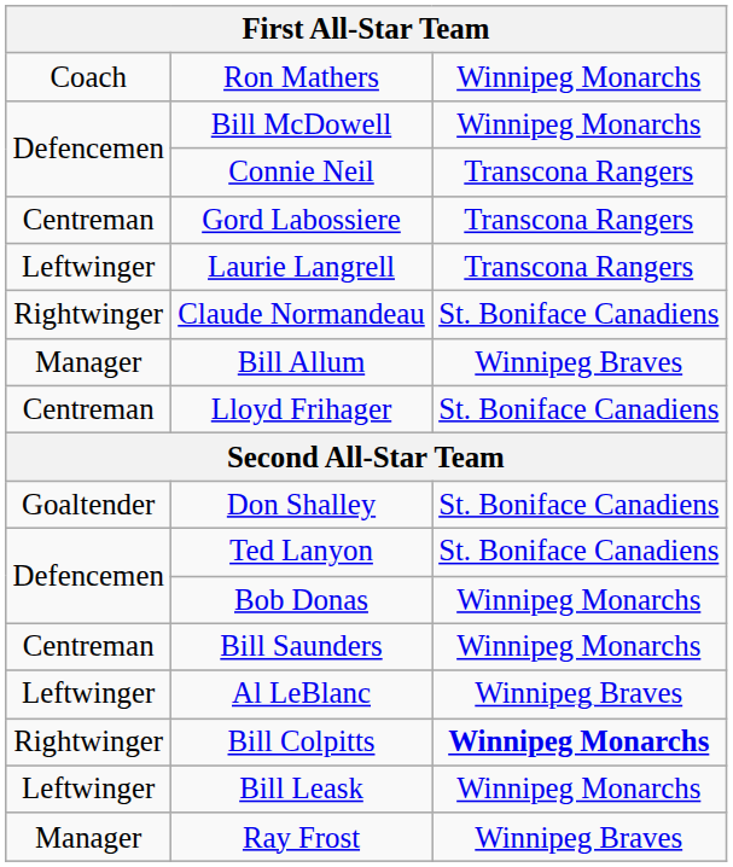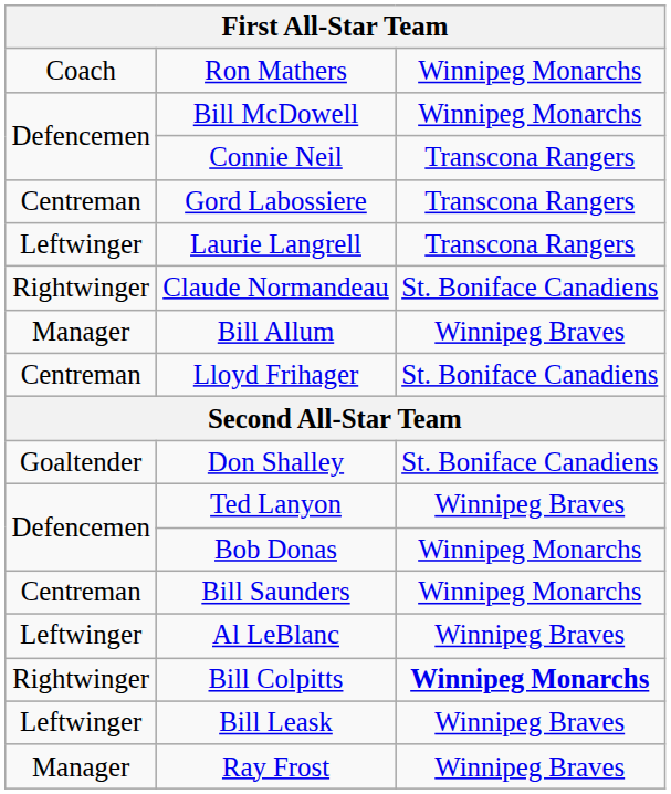Ted Lanyon | column 3: St. Boniface Canadiens -> Winnipeg Braves
Bill Leask | column 3: Winnipeg Monarchs -> Winnipeg Braves
